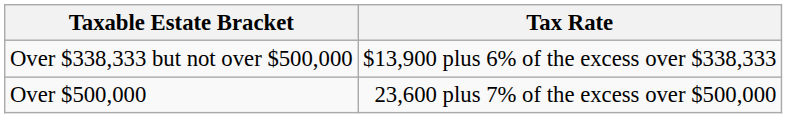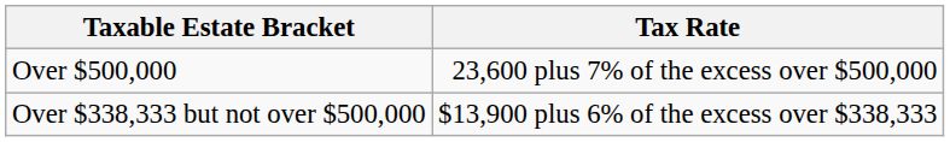rows swapped: Over $338,333 but not over $500,000 <-> Over $500,000
